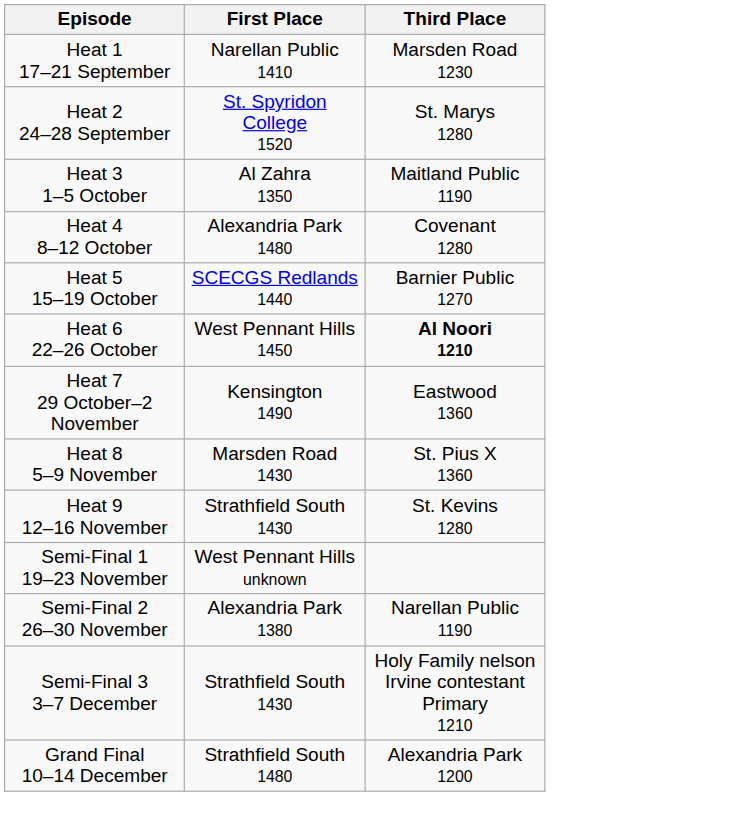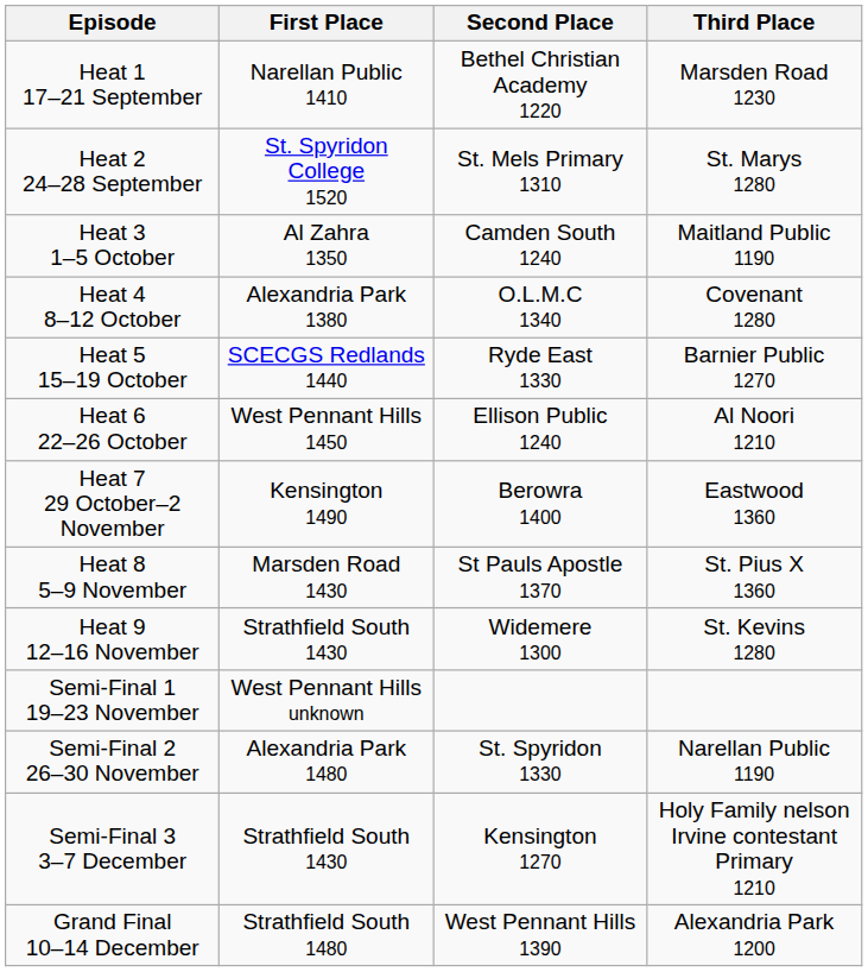+ column: Second Place | Bethel Christian Academy 1220 | St. Mels Primary 1310 | Camden South 1240 | O.L.M.C 1340 | Ryde East 1330 | Ellison Public 1240 | Berowra 1400 | St Pauls Apostle 1370 | Widemere 1300 | St. Spyridon 1330 | Kensington 1270 | West Pennant Hills 1390
Heat 4 8–12 October | First Place: Alexandria Park 1480 -> Alexandria Park 1380
Heat 6 22–26 October | Third Place: bold -> normal
Semi-Final 2 26–30 November | First Place: Alexandria Park 1380 -> Alexandria Park 1480
